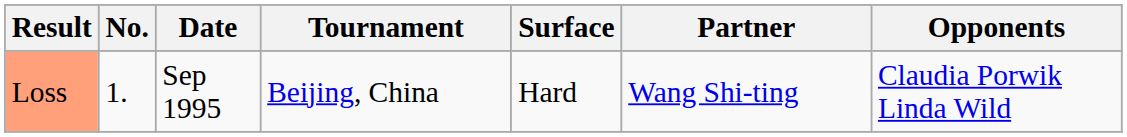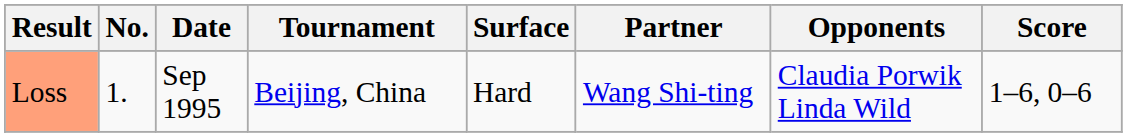+ column: Score | 1–6, 0–6
